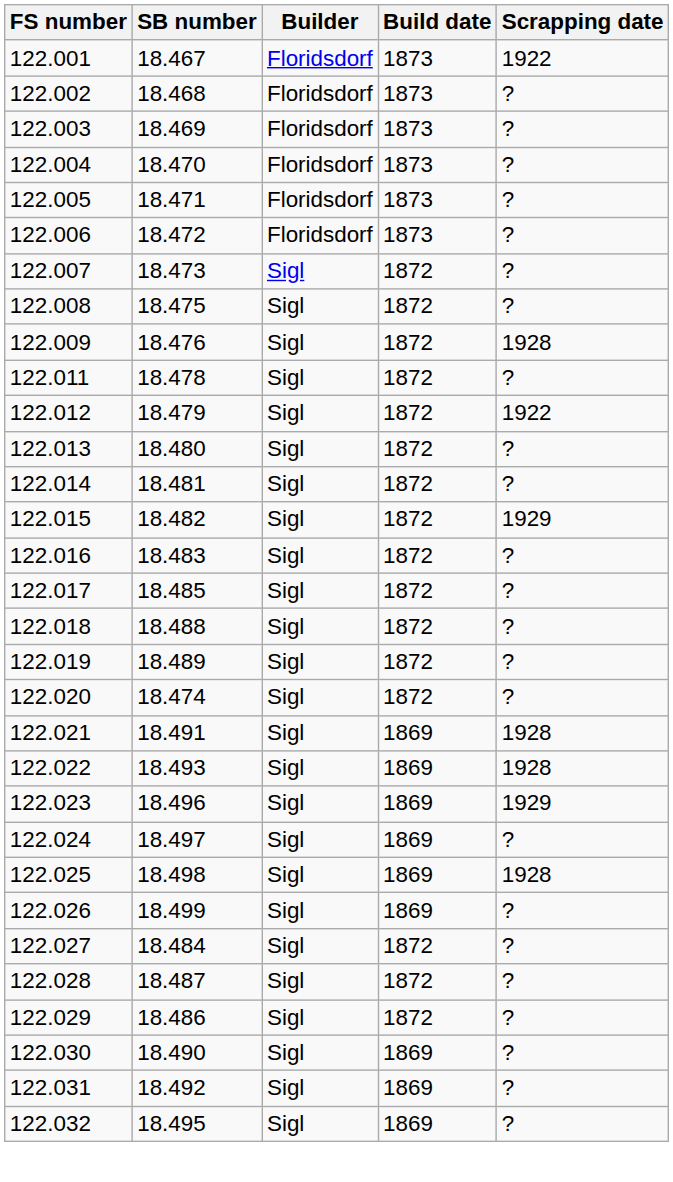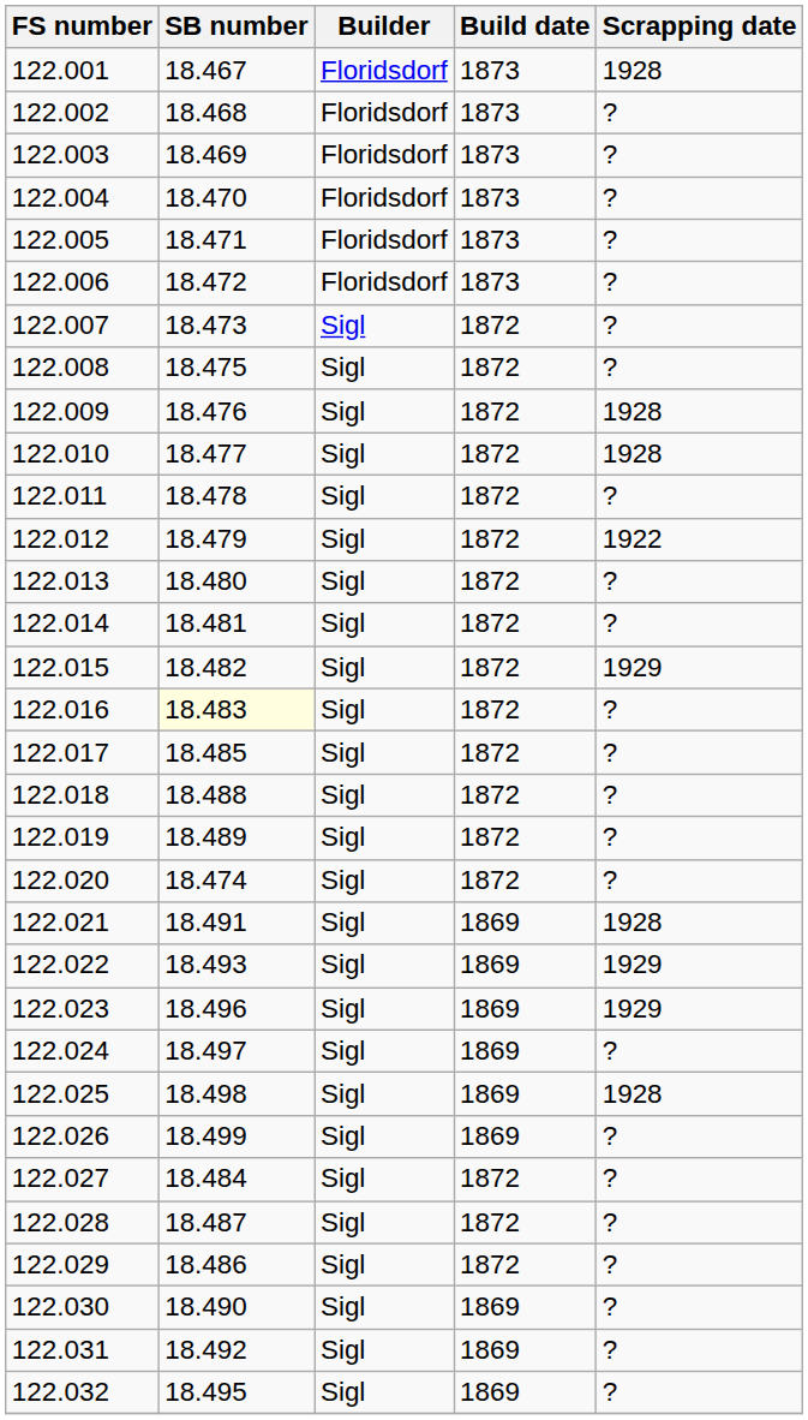122.001 | Scrapping date: 1922 -> 1928
+ row: 122.010 | 18.477 | Sigl | 1872 | 1928
122.016 | SB number: no background -> lightyellow background
122.022 | Scrapping date: 1928 -> 1929
